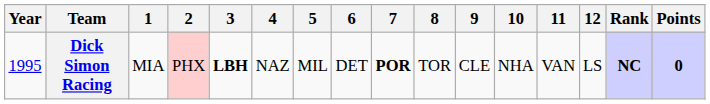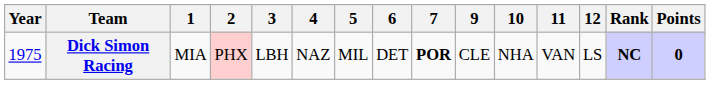- column: 8 | TOR
Dick Simon Racing | Year: 1995 -> 1975
Dick Simon Racing | 3: bold -> normal
